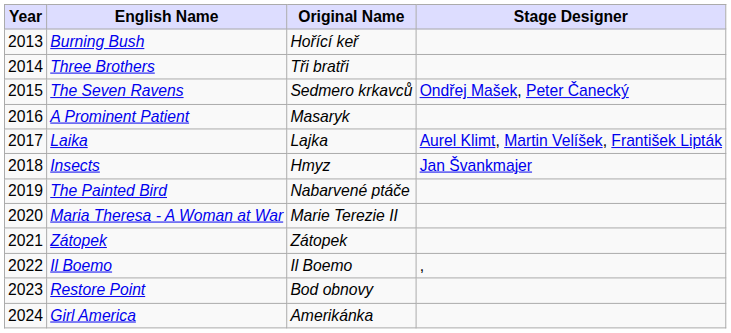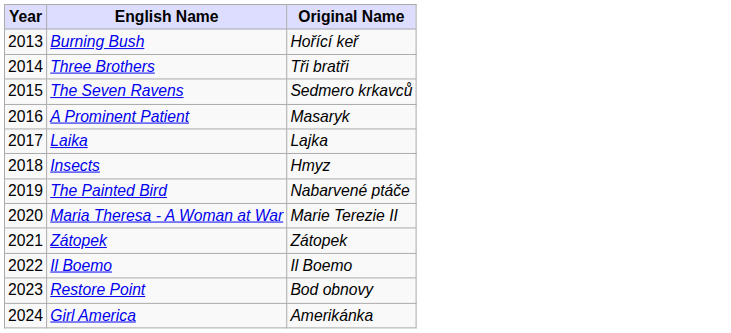- column: Stage Designer | Ondřej Mašek, Peter Čanecký | Aurel Klimt, Martin Velíšek, František Lipták | Jan Švankmajer | ,
